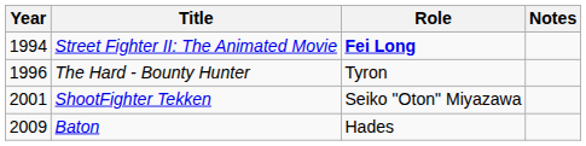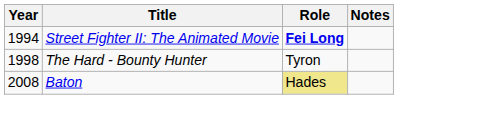The Hard - Bounty Hunter | Year: 1996 -> 1998
- row: 2001 | ShootFighter Tekken | Seiko "Oton" Miyazawa
Baton | Year: 2009 -> 2008
Baton | Role: no background -> khaki background
